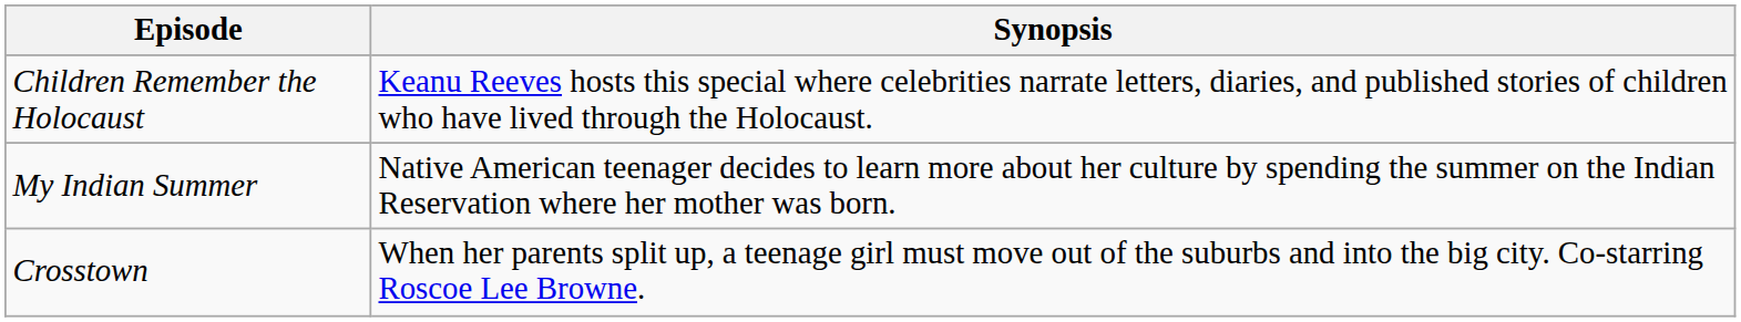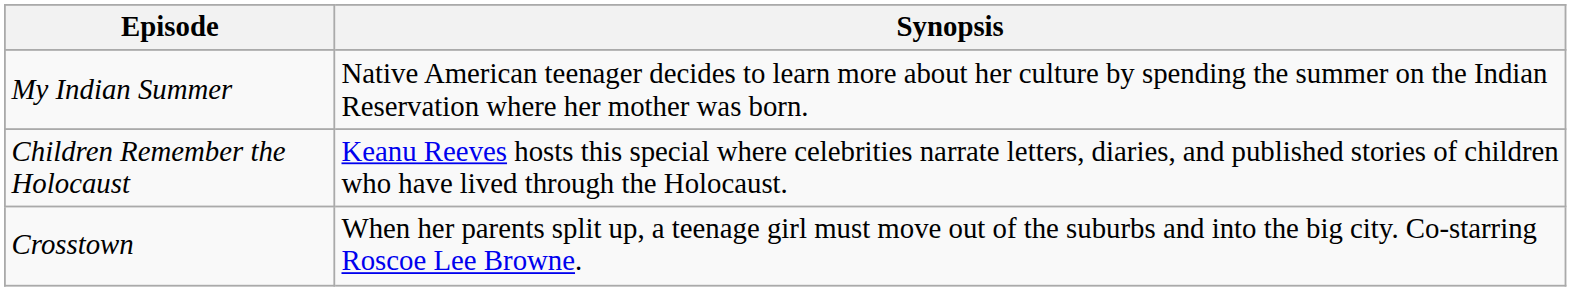rows swapped: My Indian Summer <-> Children Remember the Holocaust
